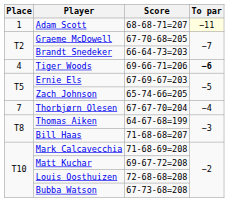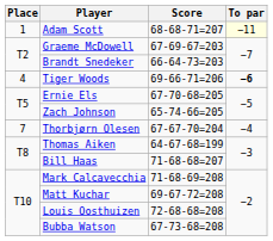Graeme McDowell | Score: 67-70-68=205 -> 67-69-67=203
Ernie Els | Score: 67-69-67=203 -> 67-70-68=205
